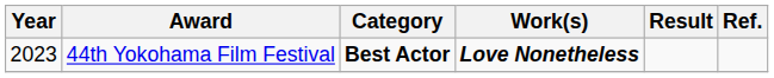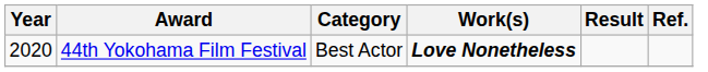44th Yokohama Film Festival | Year: 2023 -> 2020
44th Yokohama Film Festival | Category: bold -> normal
